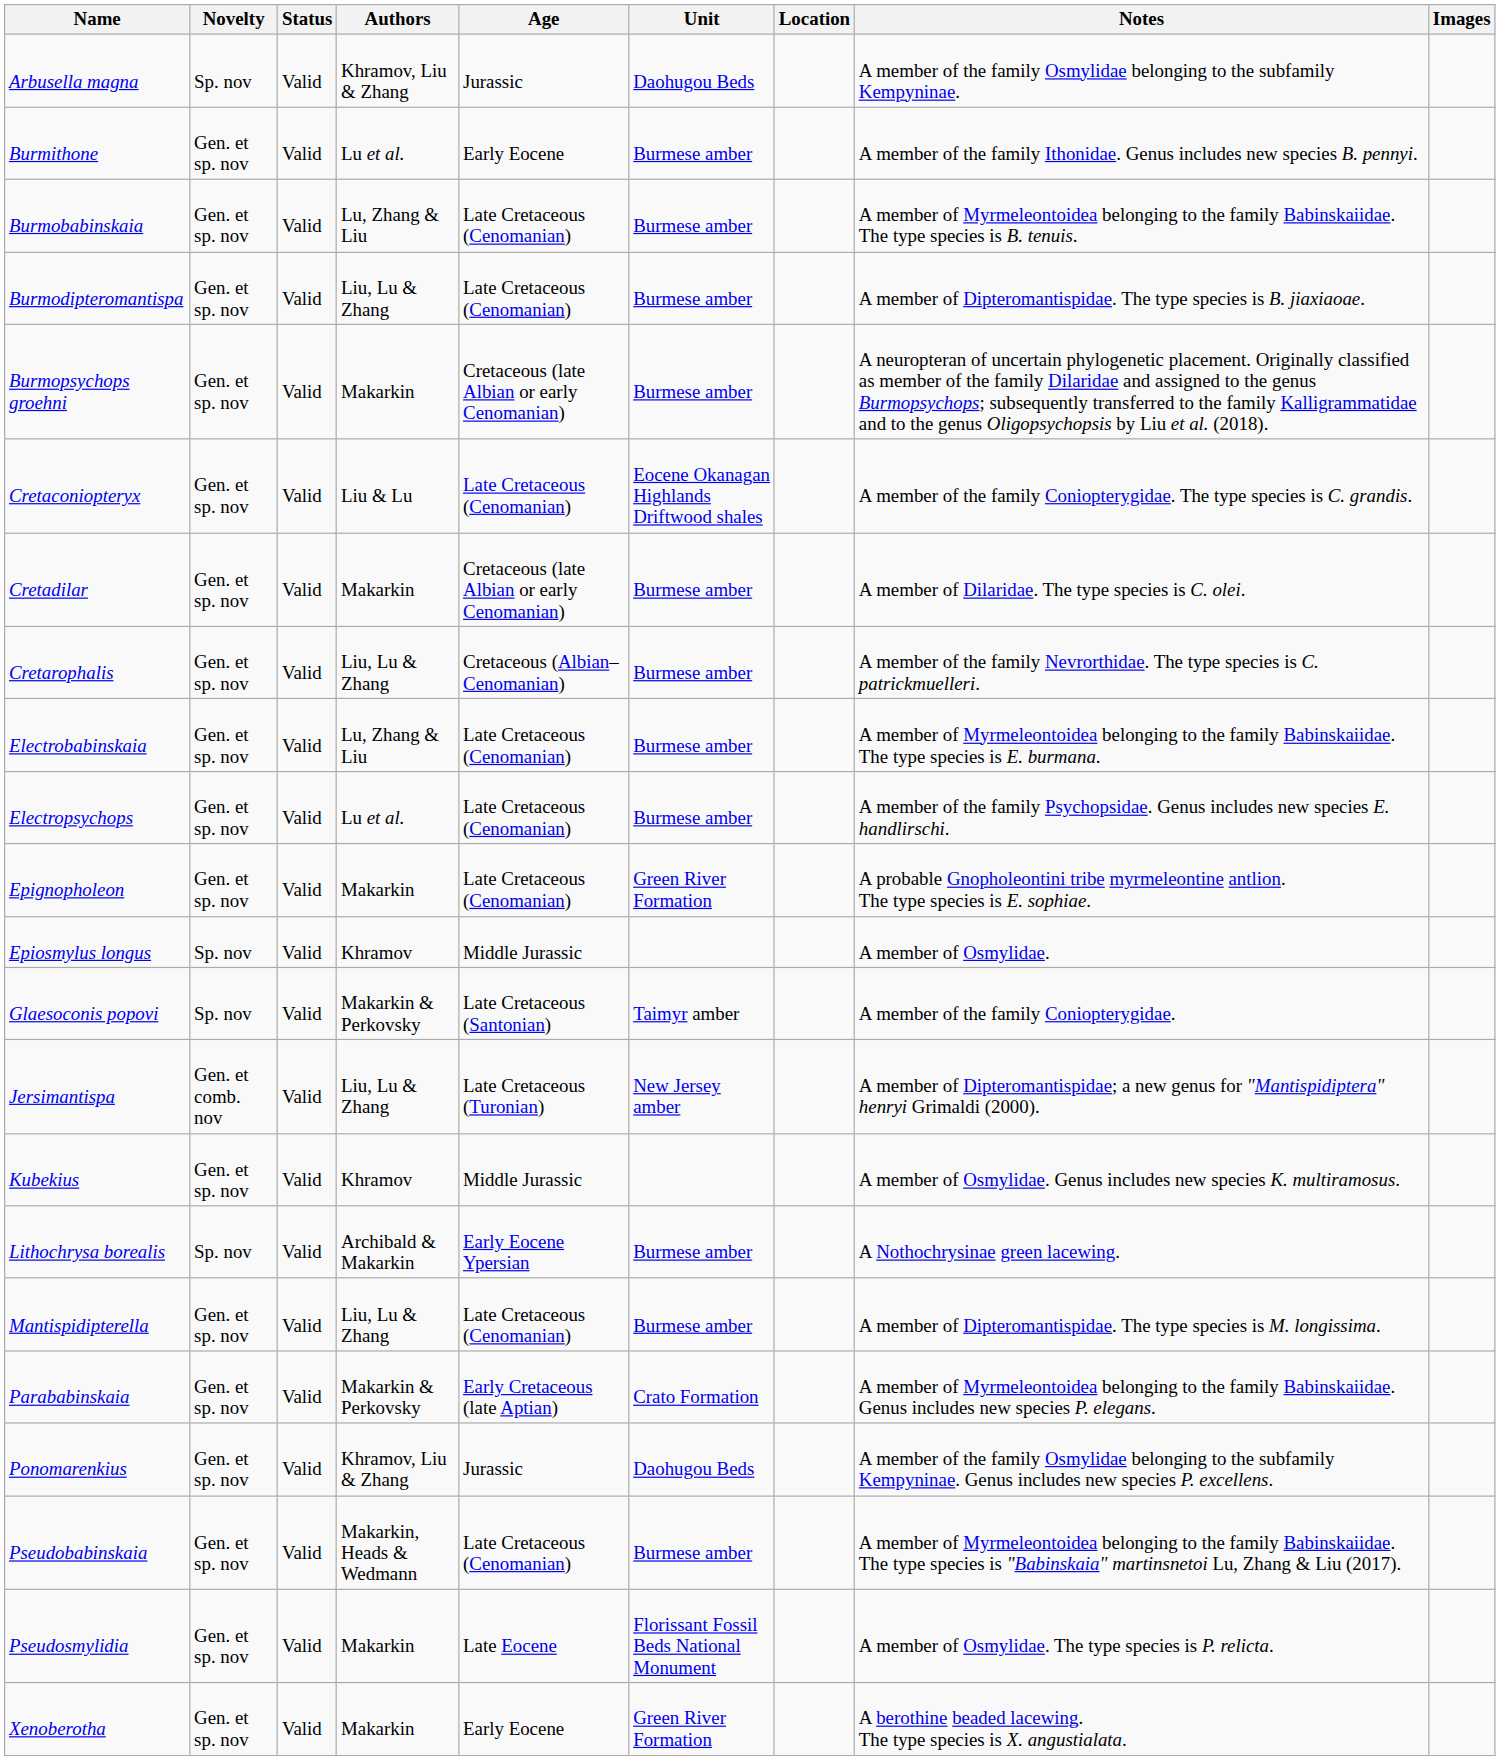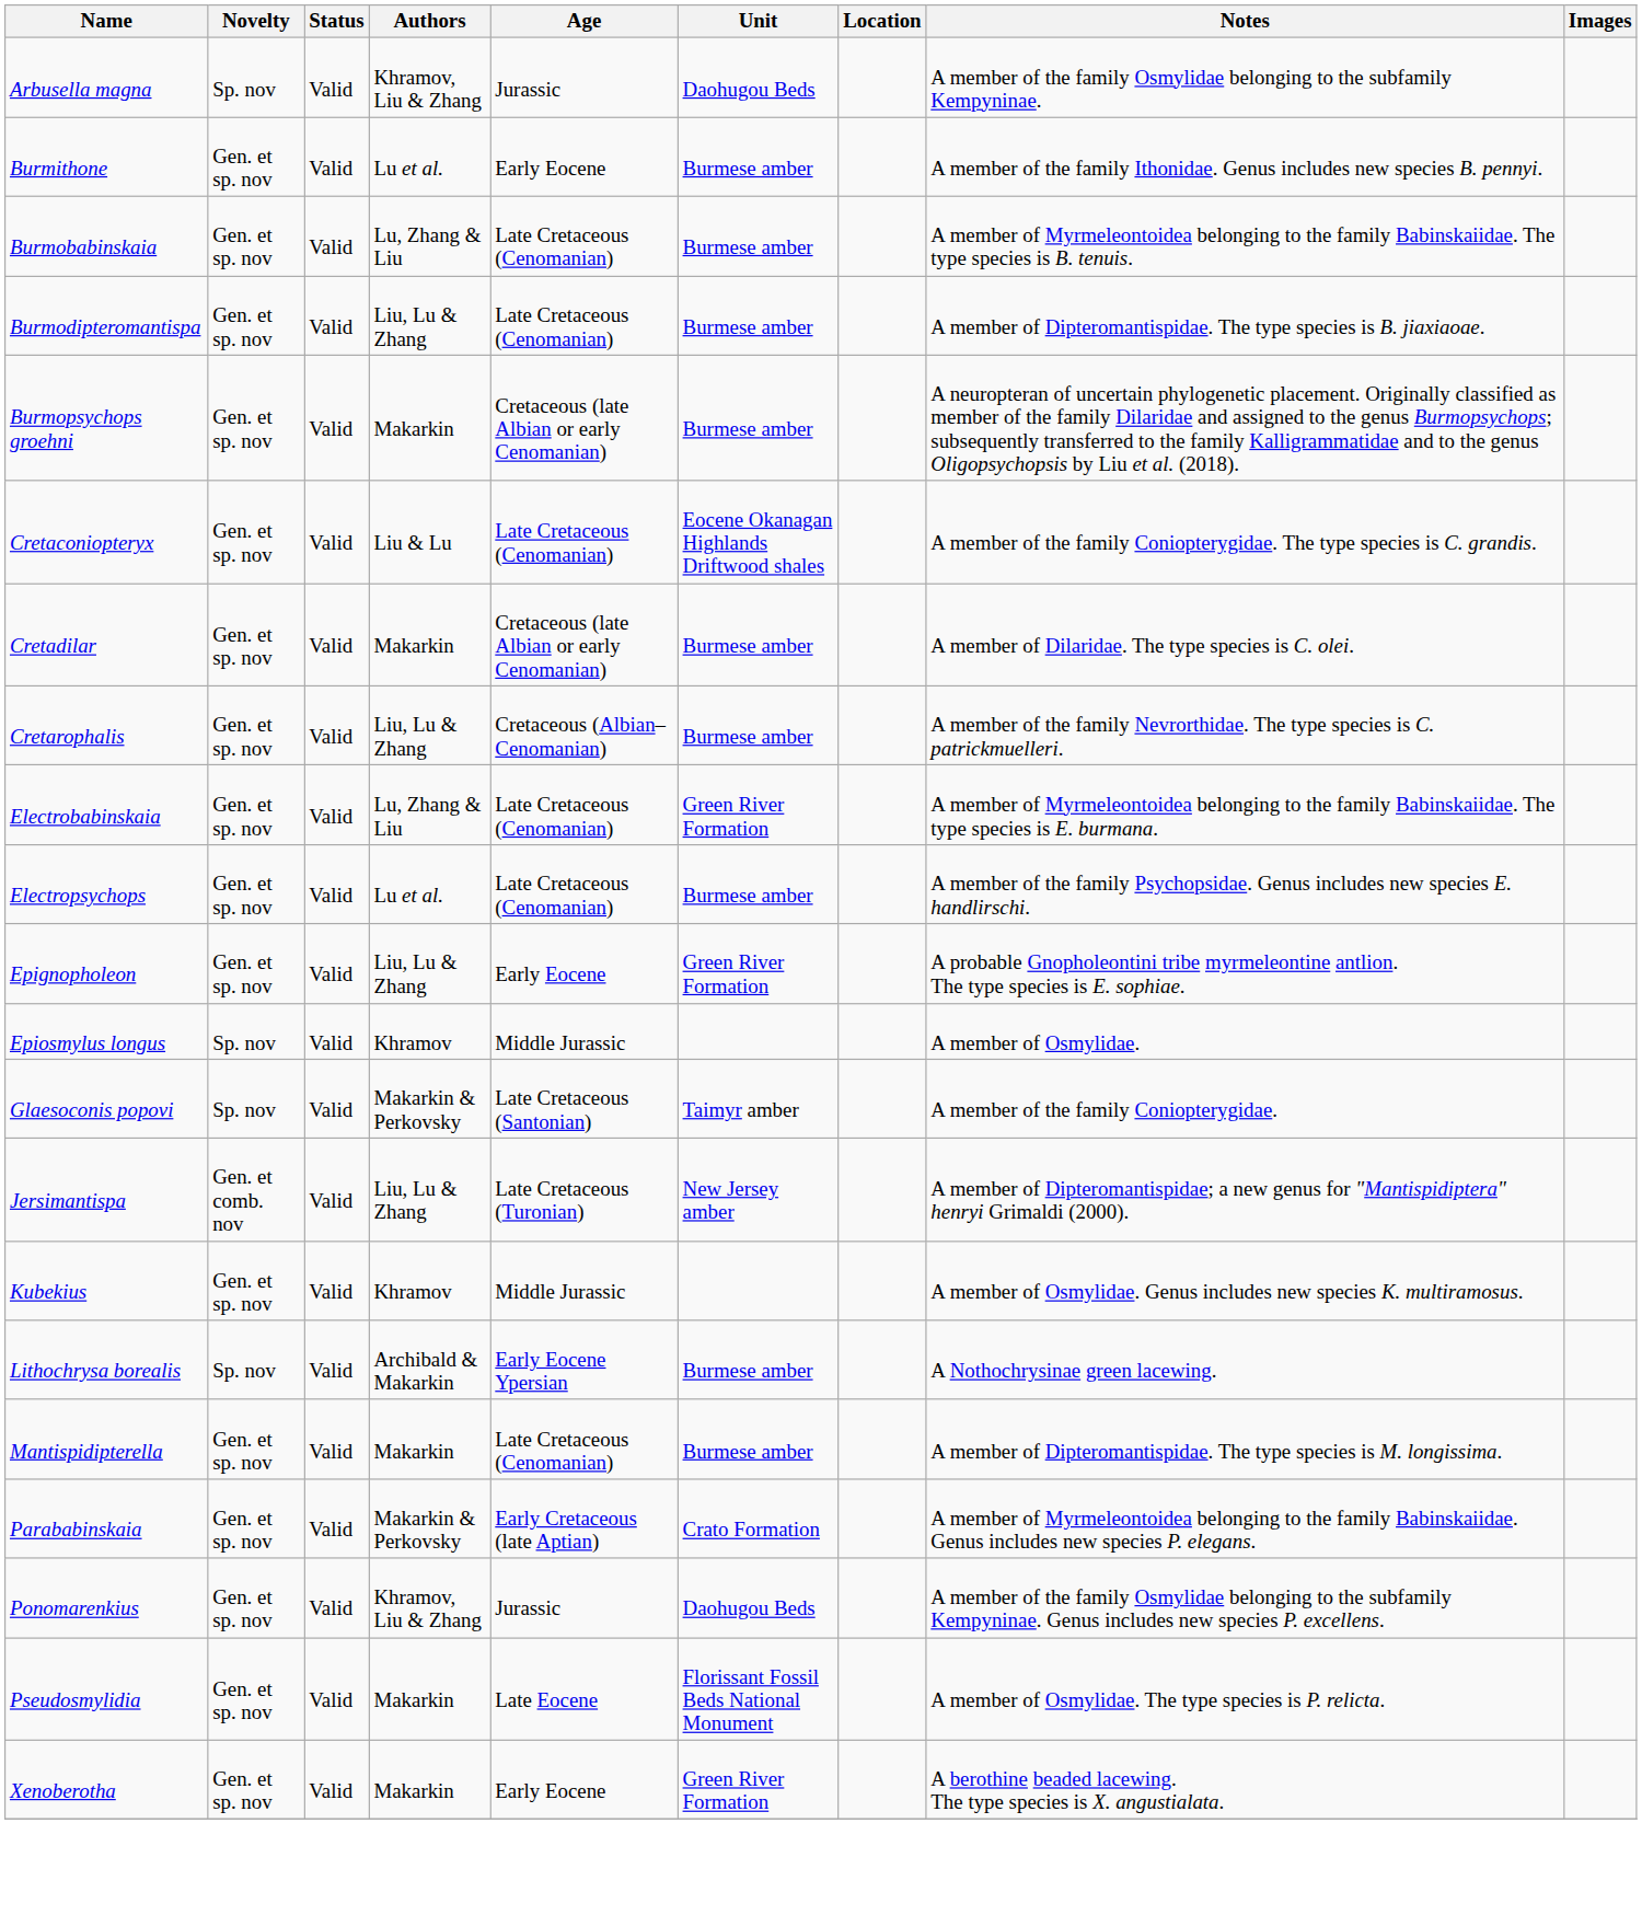Electrobabinskaia | Unit: Burmese amber -> Green River Formation
Epignopholeon | Authors: Makarkin -> Liu, Lu & Zhang
Epignopholeon | Age: Late Cretaceous (Cenomanian) -> Early Eocene
Mantispidipterella | Authors: Liu, Lu & Zhang -> Makarkin
- row: Pseudobabinskaia | Gen. et sp. nov | Valid | Makarkin, Heads & Wedmann | Late Cretaceous (Cenomanian) | Burmese amber | A member of Myrmeleontoidea belonging to the family Babinskaiidae. The type species is "Babinskaia" martinsnetoi Lu, Zhang & Liu (2017).
